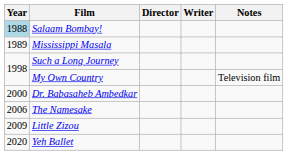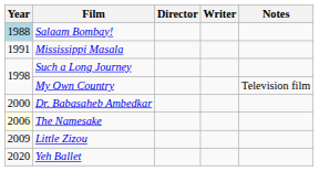Mississippi Masala | Year: 1989 -> 1991
The Namesake | Year: no background -> lightyellow background
